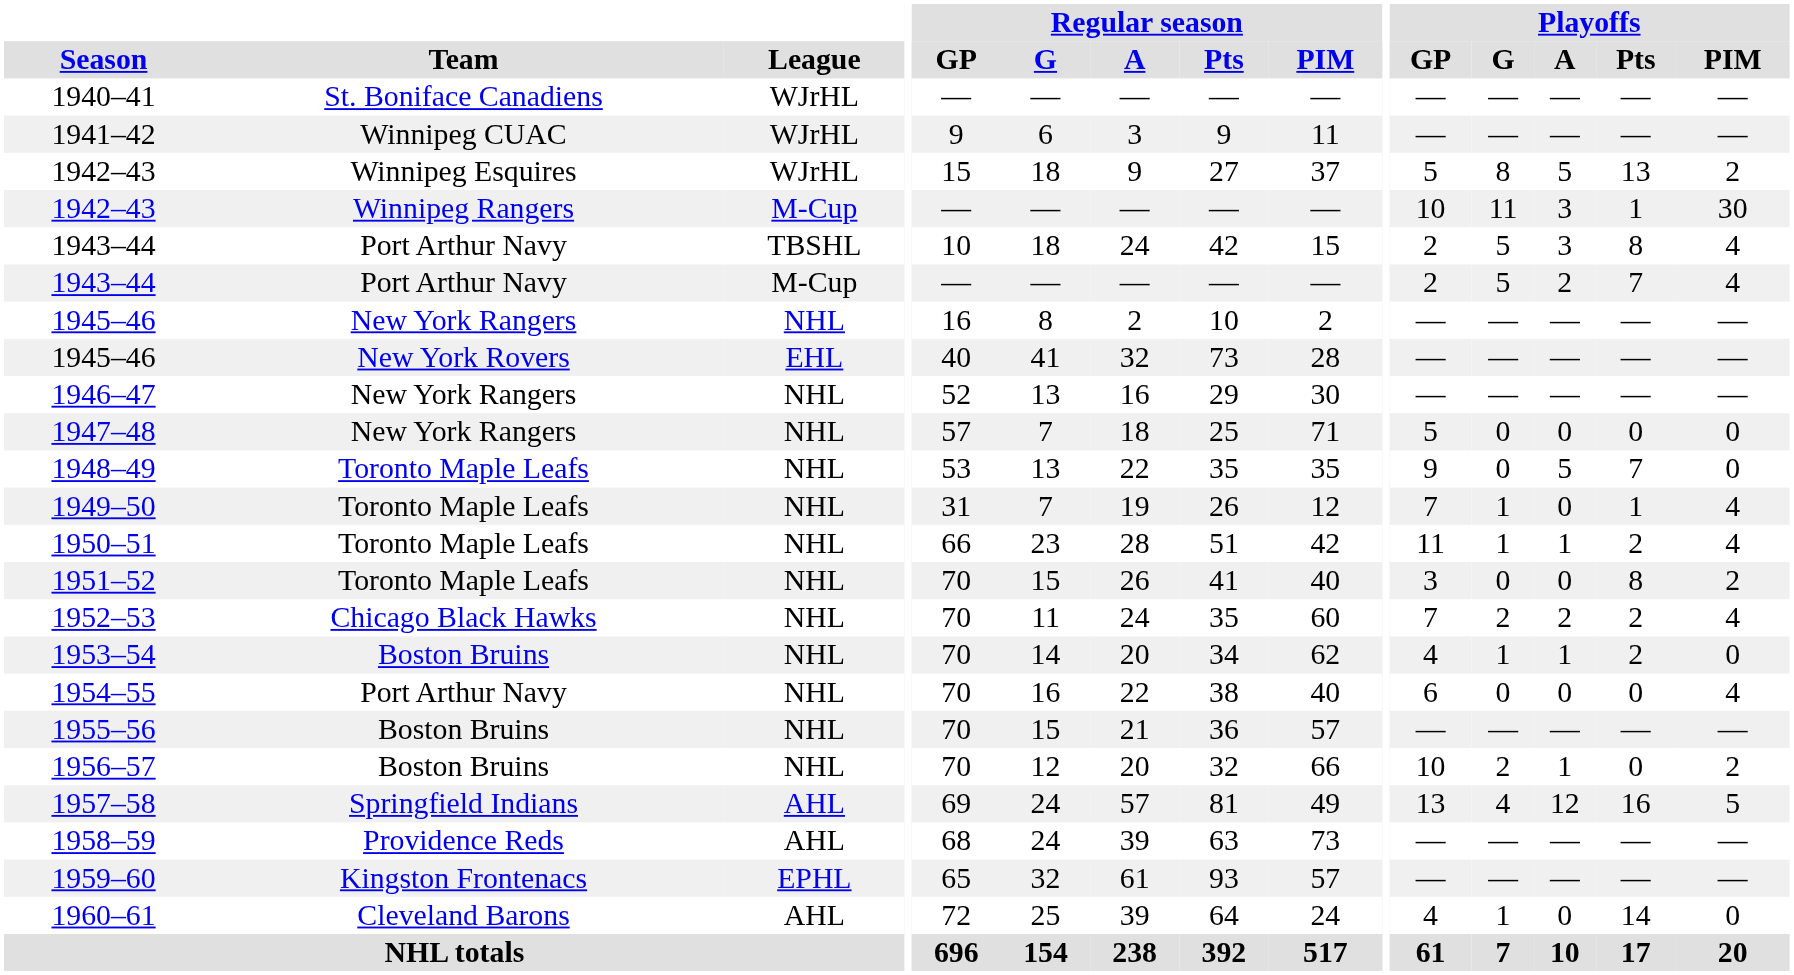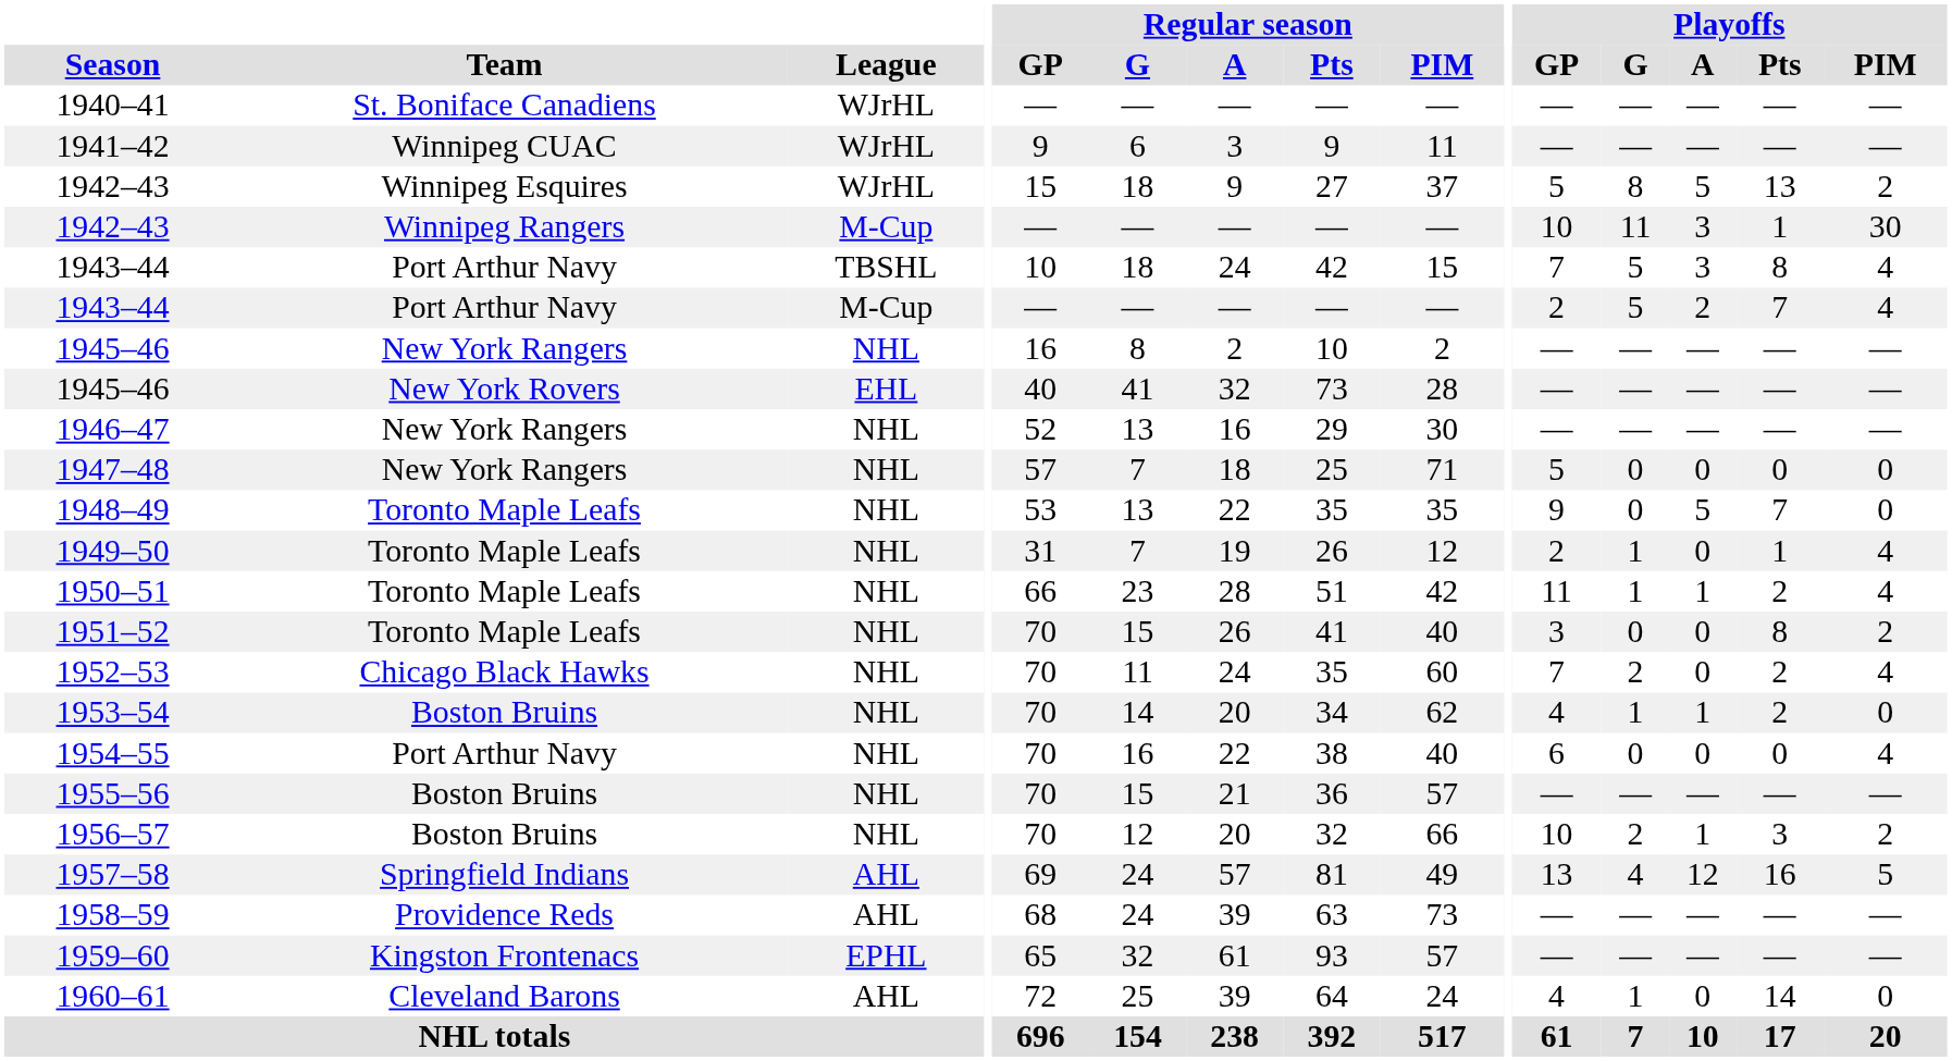1943–44 / TBSHL | Playoffs / GP: 2 -> 7
1949–50 | Playoffs / GP: 7 -> 2
1952–53 | Playoffs / A: 2 -> 0
1956–57 | Playoffs / Pts: 0 -> 3
